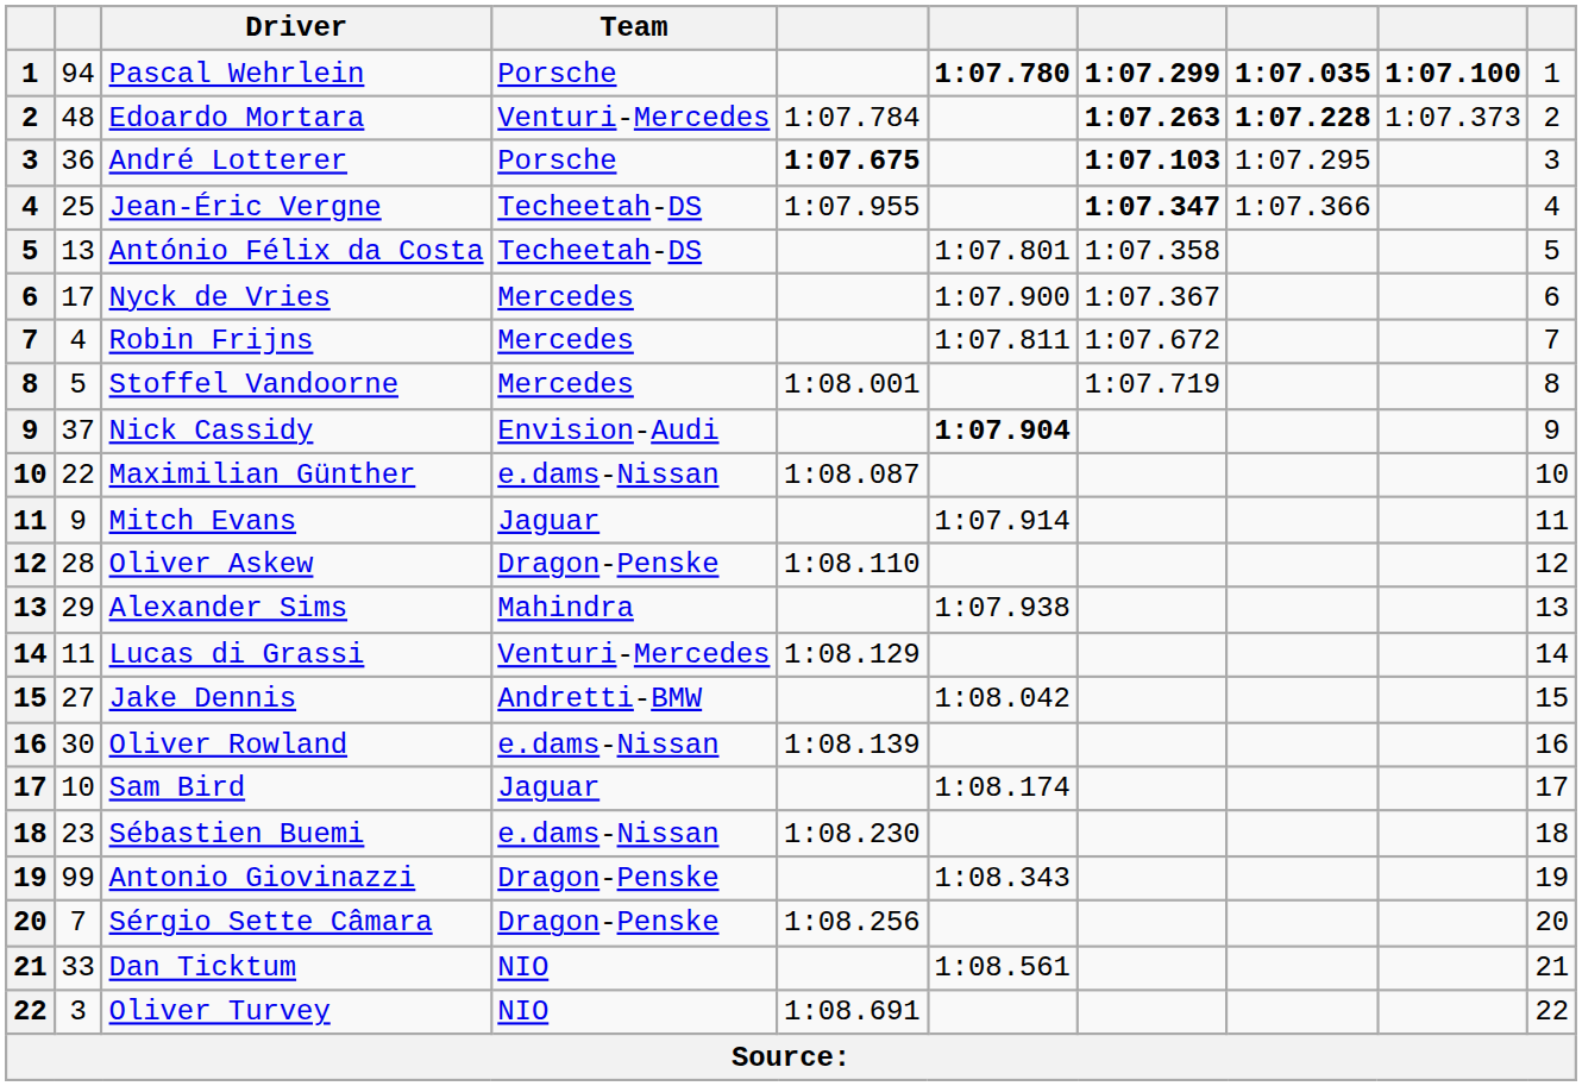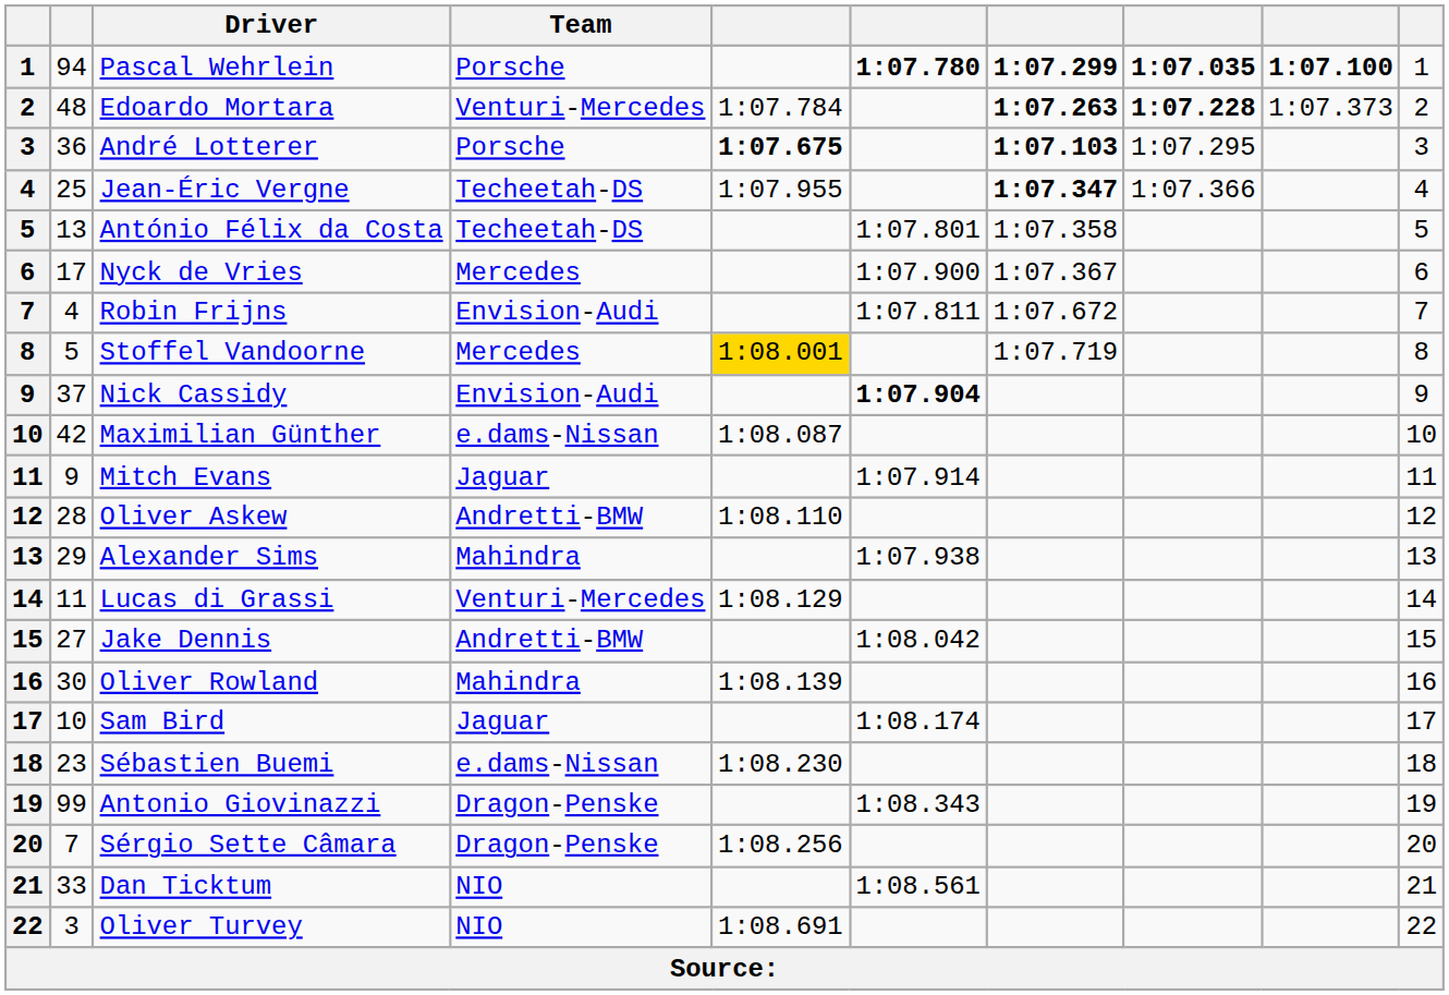Robin Frijns | Team: Mercedes -> Envision-Audi
Stoffel Vandoorne | column 5: no background -> gold background
Maximilian Günther | column 2: 22 -> 42
Oliver Askew | Team: Dragon-Penske -> Andretti-BMW
Oliver Rowland | Team: e.dams-Nissan -> Mahindra
